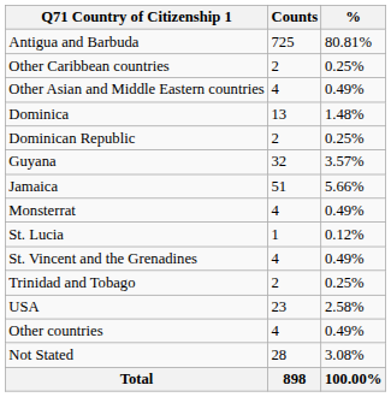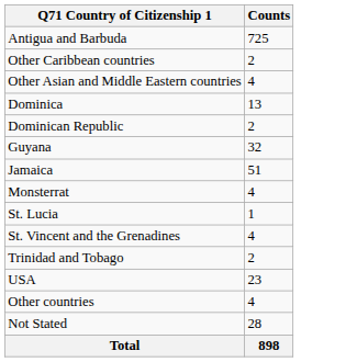- column: % | 80.81% | 0.25% | 0.49% | 1.48% | 0.25% | 3.57% | 5.66% | 0.49% | 0.12% | 0.49% | 0.25% | 2.58% | 0.49% | 3.08% | 100.00%
